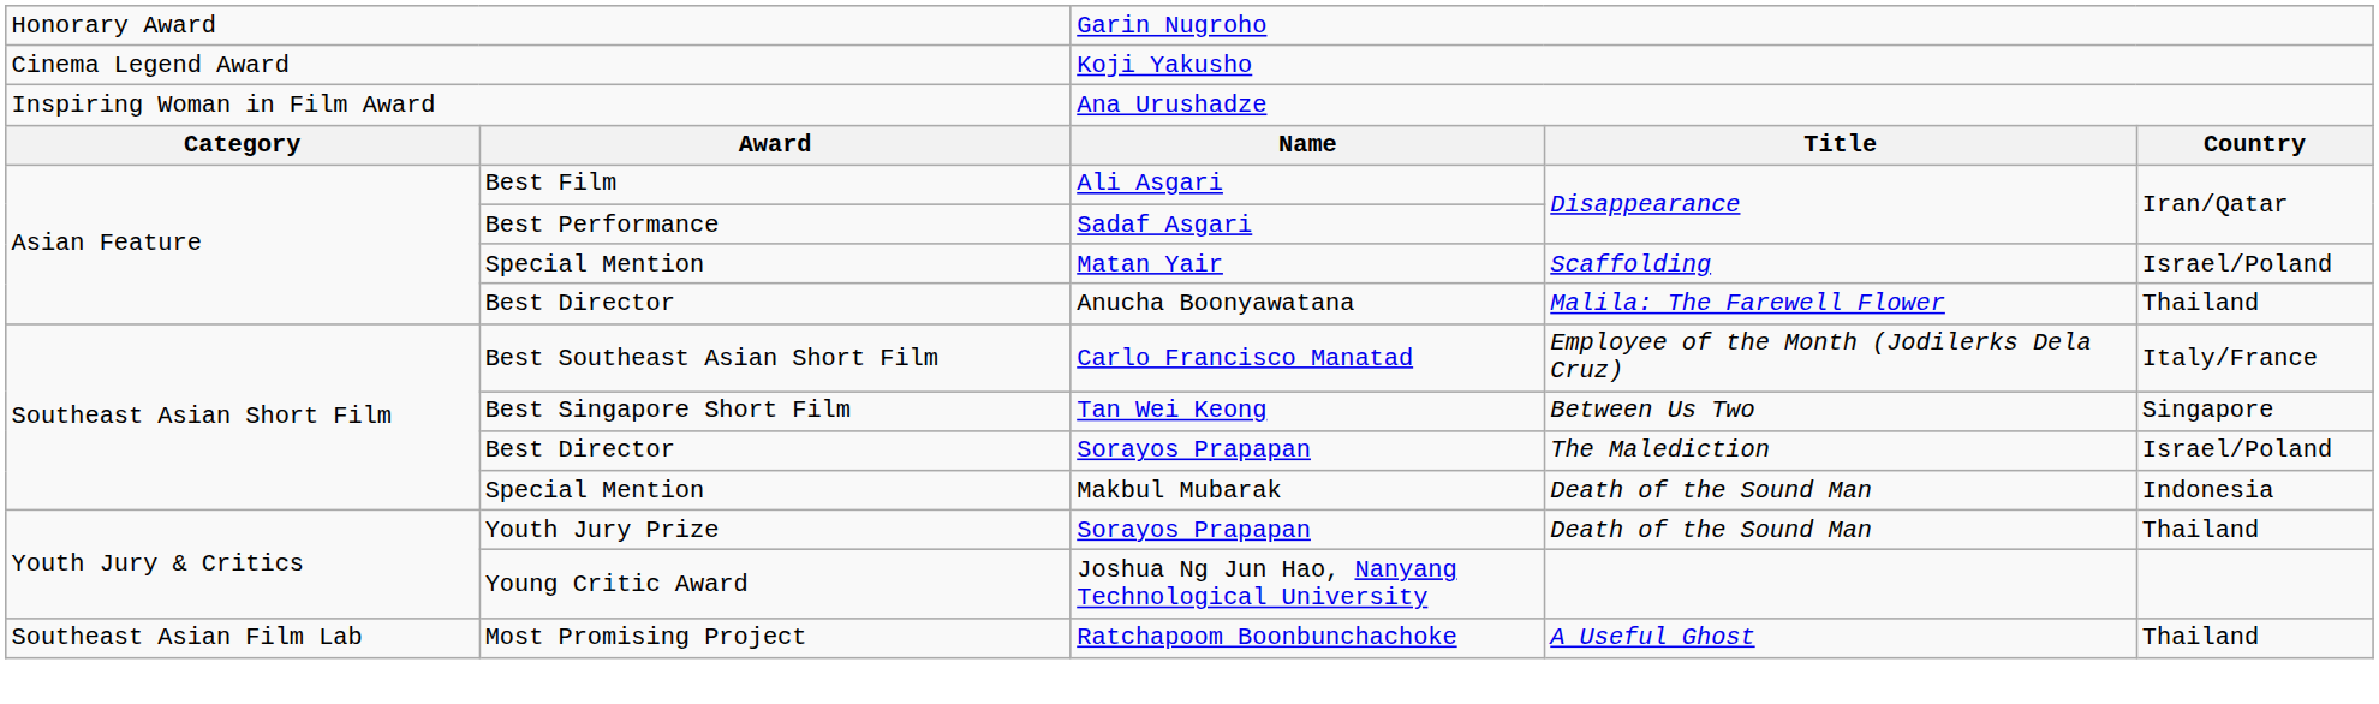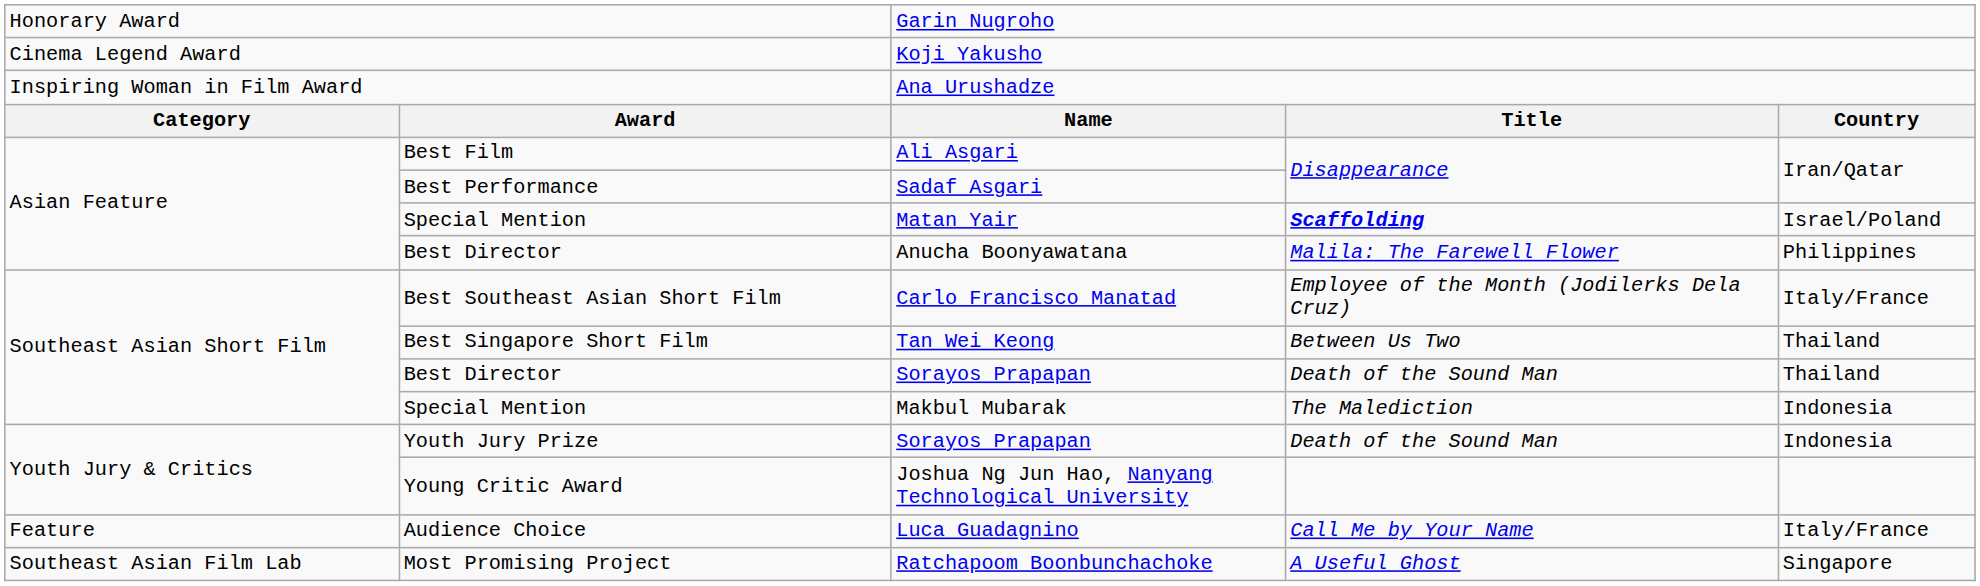Matan Yair | column 4: normal -> bold
Anucha Boonyawatana | column 5: Thailand -> Philippines
Tan Wei Keong | column 5: Singapore -> Thailand
Best Director / Sorayos Prapapan | column 4: The Malediction -> Death of the Sound Man
Best Director / Sorayos Prapapan | column 5: Israel/Poland -> Thailand
Makbul Mubarak | column 4: Death of the Sound Man -> The Malediction
Youth Jury Prize / Sorayos Prapapan | column 5: Thailand -> Indonesia
+ row: Feature | Audience Choice | Luca Guadagnino | Call Me by Your Name | Italy/France
Ratchapoom Boonbunchachoke | column 5: Thailand -> Singapore
